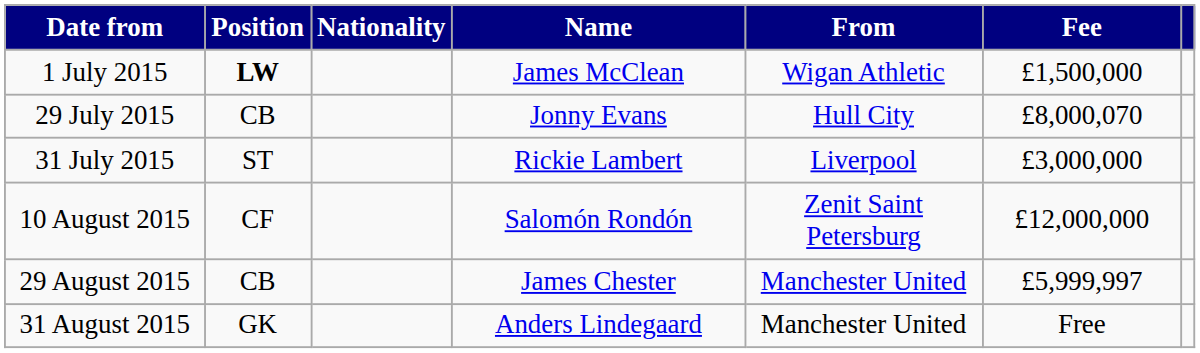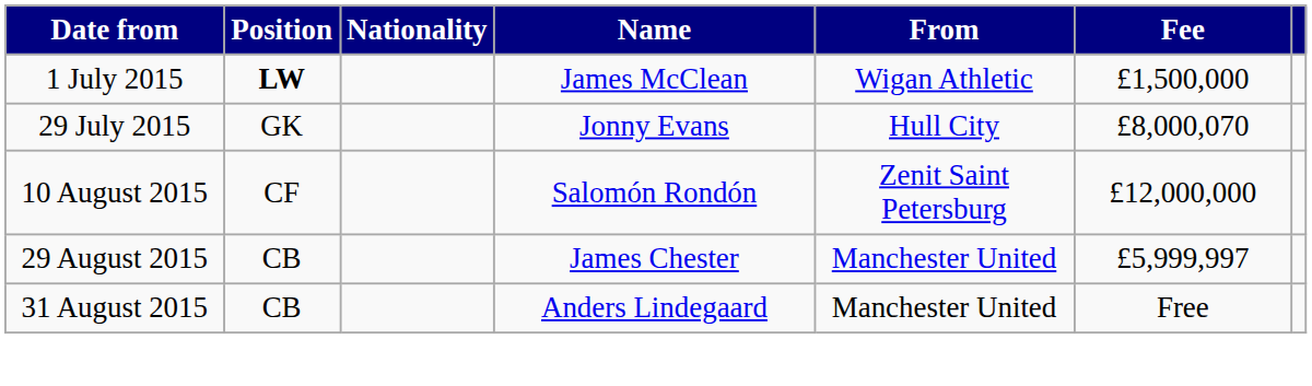29 July 2015 | Position: CB -> GK
- row: 31 July 2015 | ST | Rickie Lambert | Liverpool | £3,000,000
31 August 2015 | Position: GK -> CB
